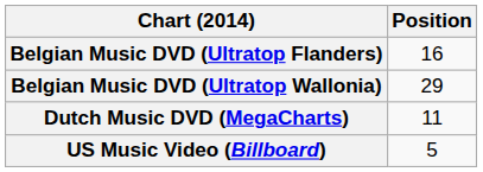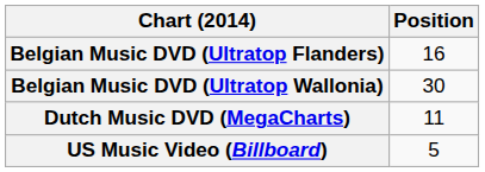Belgian Music DVD (Ultratop Wallonia) | Position: 29 -> 30
